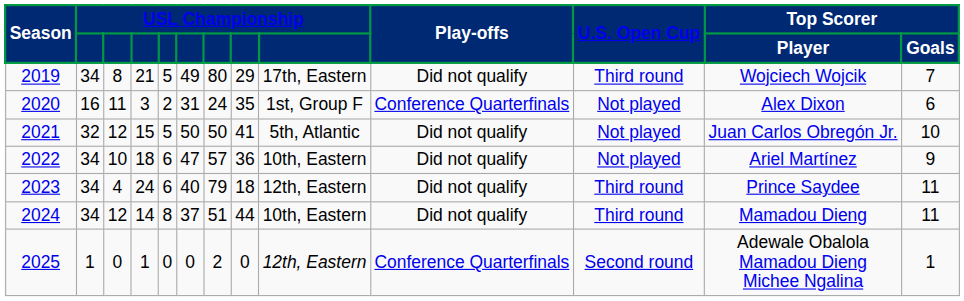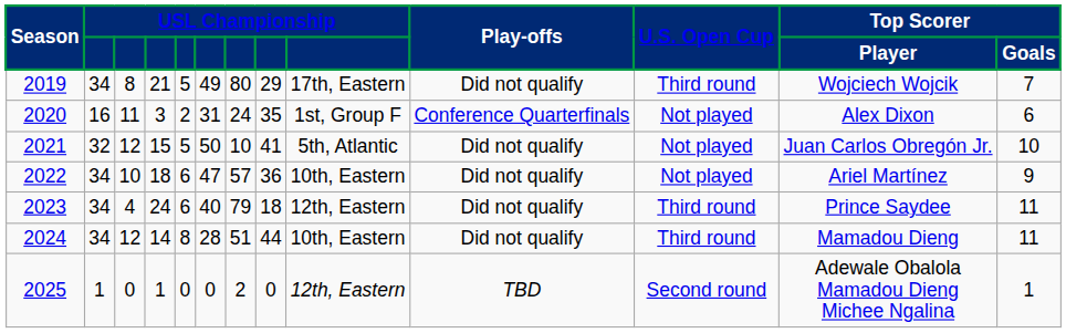2021 | column 7: 50 -> 10
2024 | column 6: 37 -> 28
2025 | Play-offs: Conference Quarterfinals -> TBD
